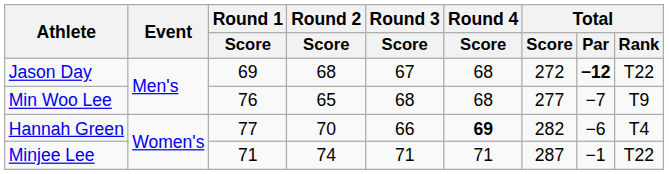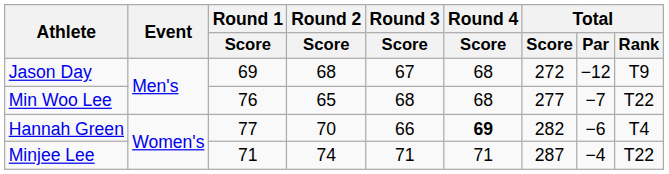Jason Day | Total / Par: bold -> normal
Jason Day | Total / Rank: T22 -> T9
Min Woo Lee | Total / Rank: T9 -> T22
Minjee Lee | Total / Par: −1 -> −4
